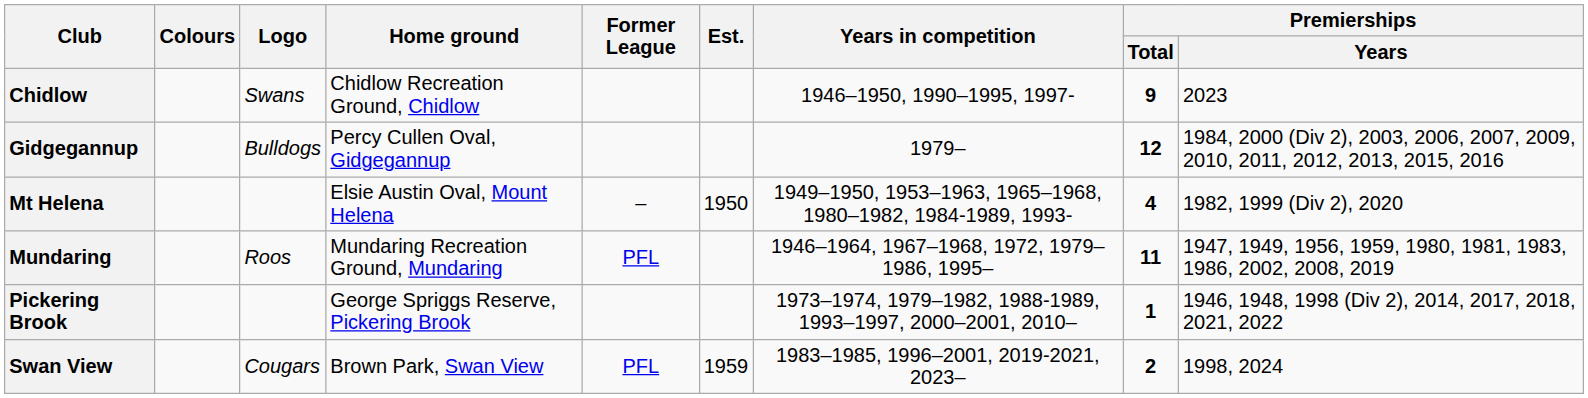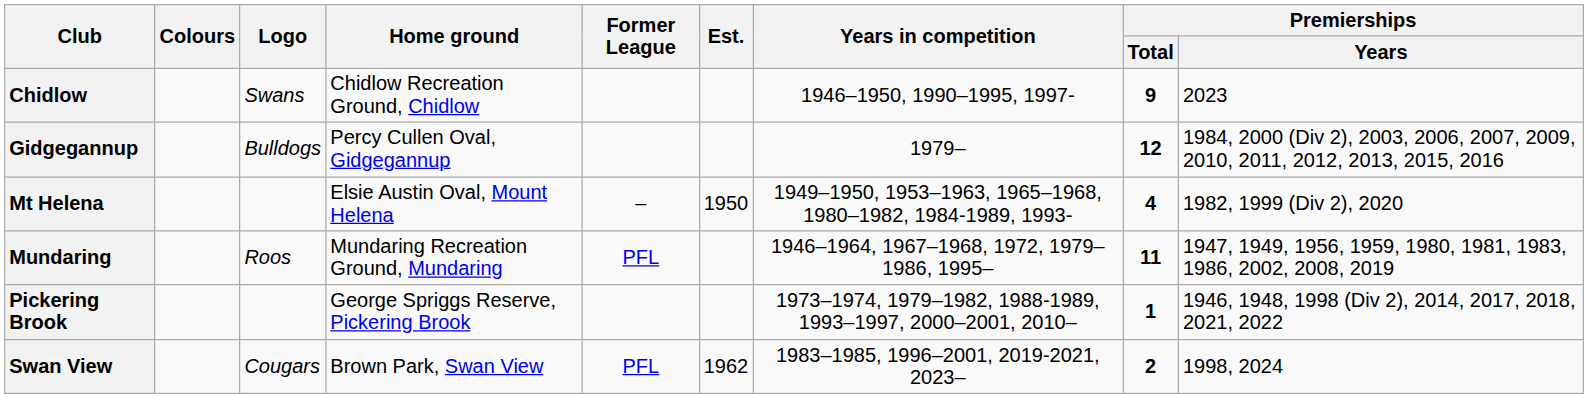Swan View | Est.: 1959 -> 1962
